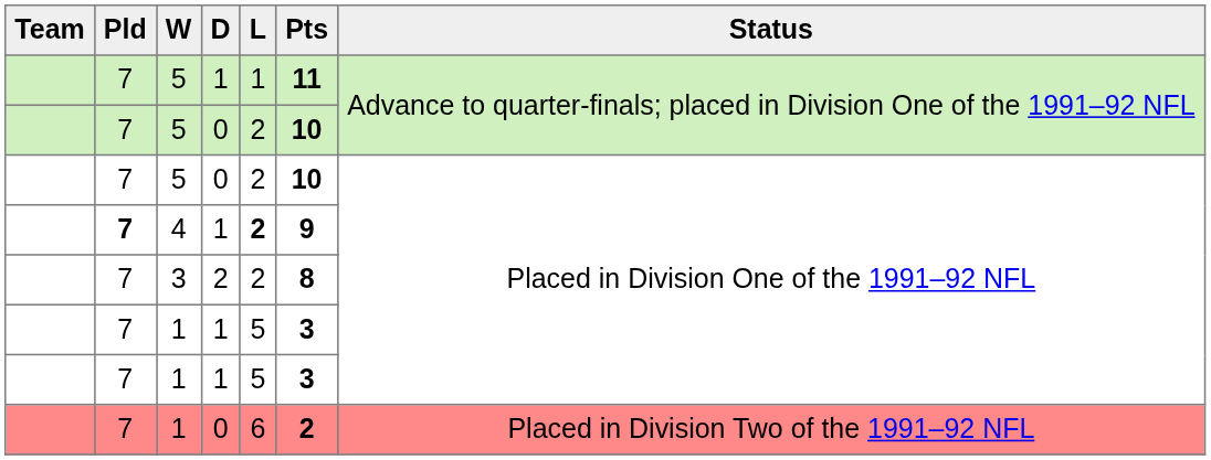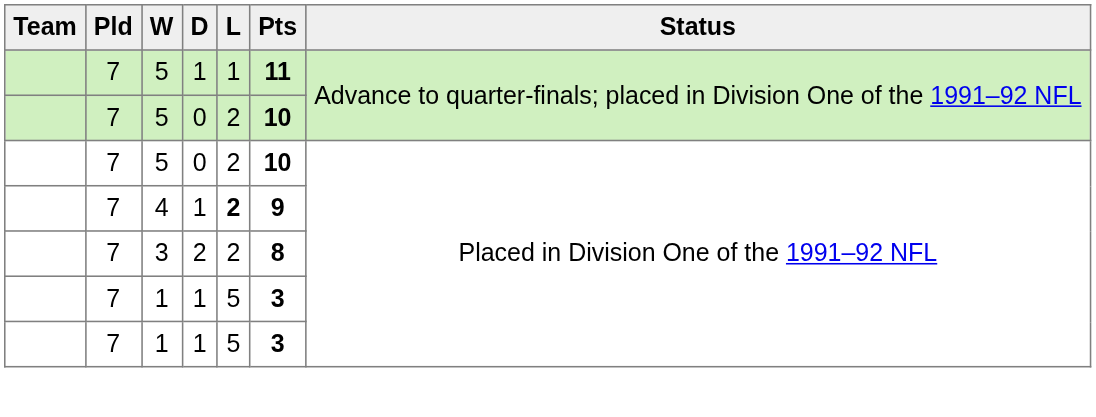4 | Pld: bold -> normal
- row: 7 | 1 | 0 | 6 | 2 | Placed in Division Two of the 1991–92 NFL
